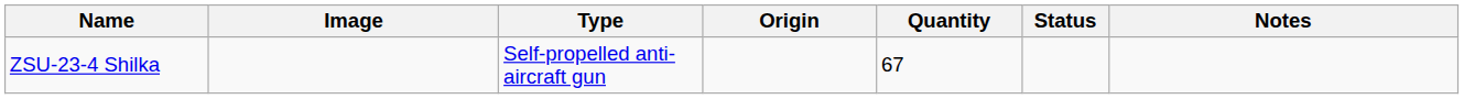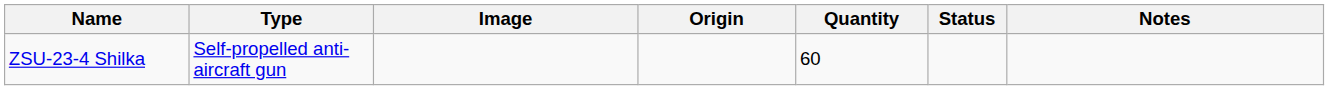columns swapped: Image <-> Type
ZSU-23-4 Shilka | Quantity: 67 -> 60
